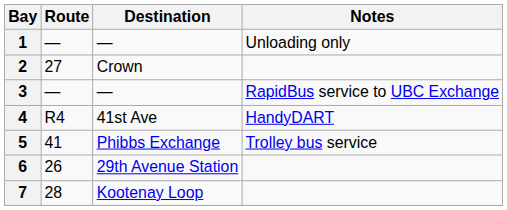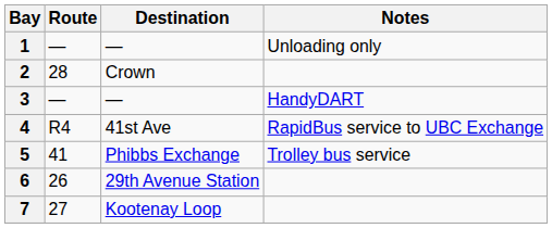2 | Route: 27 -> 28
3 | Notes: RapidBus service to UBC Exchange -> HandyDART
4 | Notes: HandyDART -> RapidBus service to UBC Exchange
7 | Route: 28 -> 27
